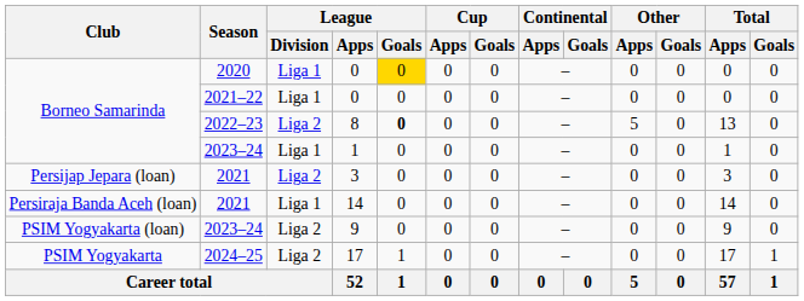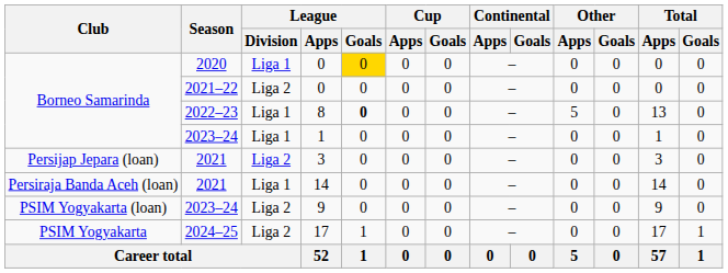2021–22 / 0 | League / Division: Liga 1 -> Liga 2
8 | League / Division: Liga 2 -> Liga 1
